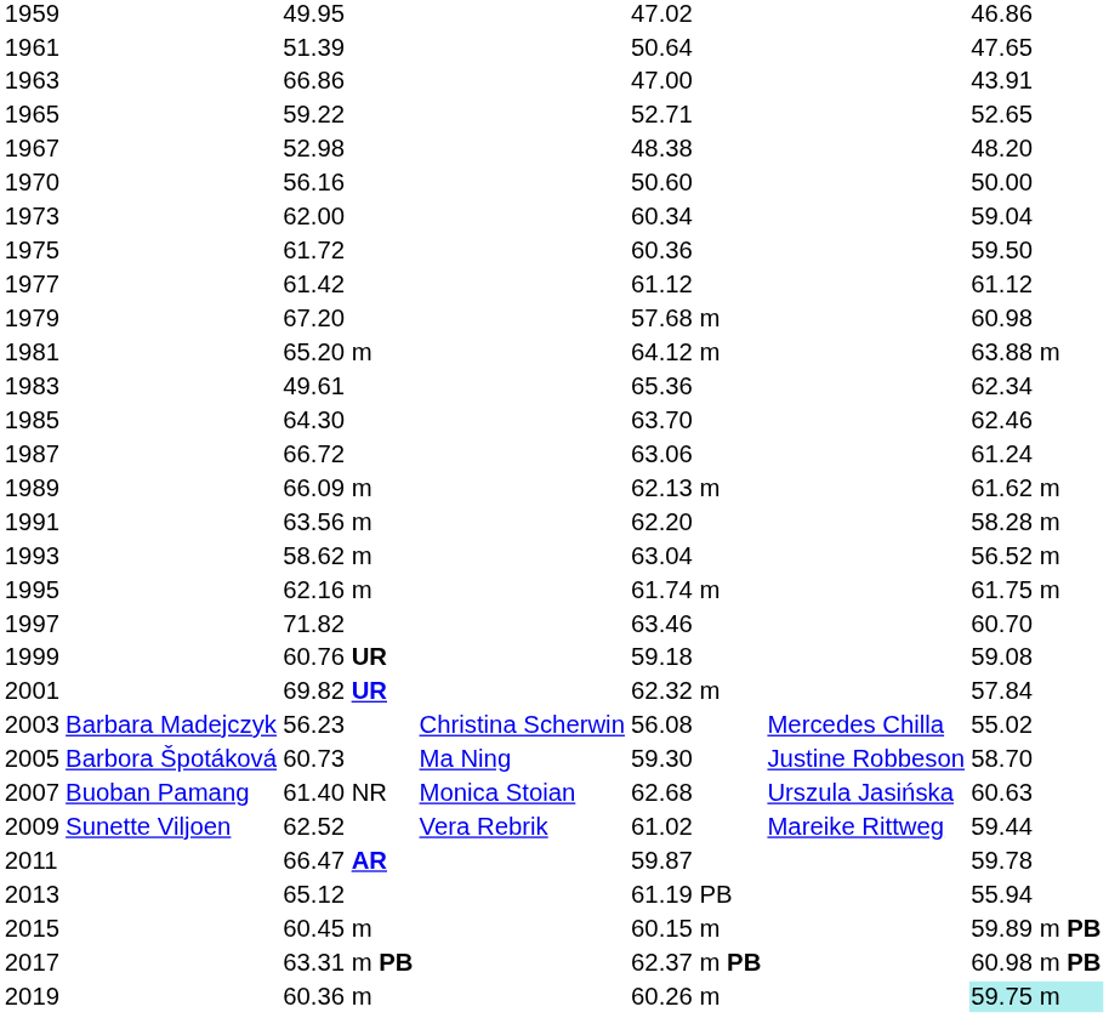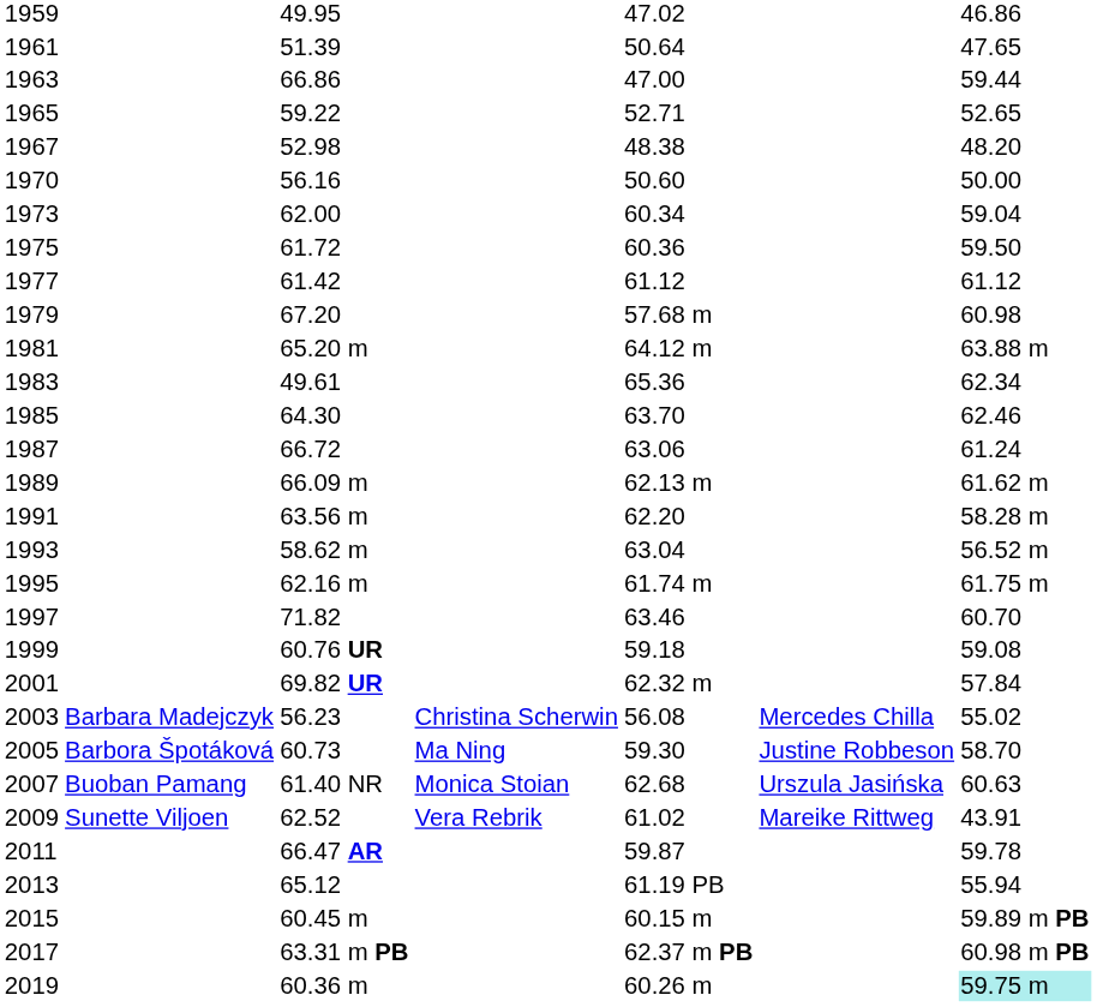1963 | column 7: 43.91 -> 59.44
2009 | column 7: 59.44 -> 43.91
